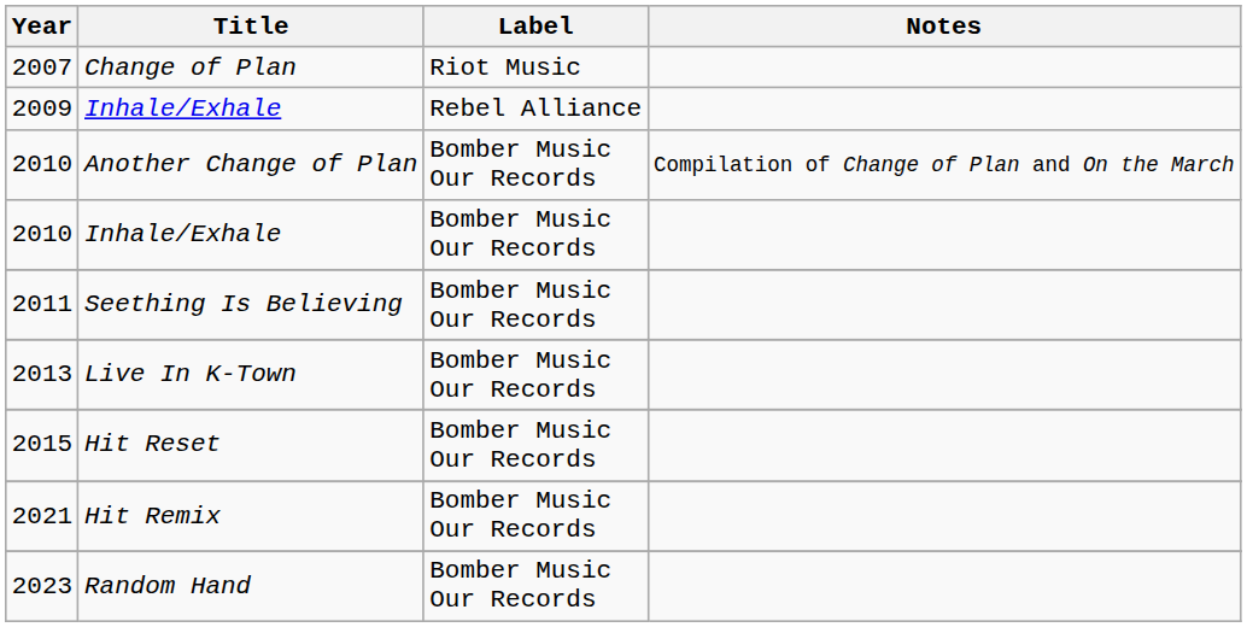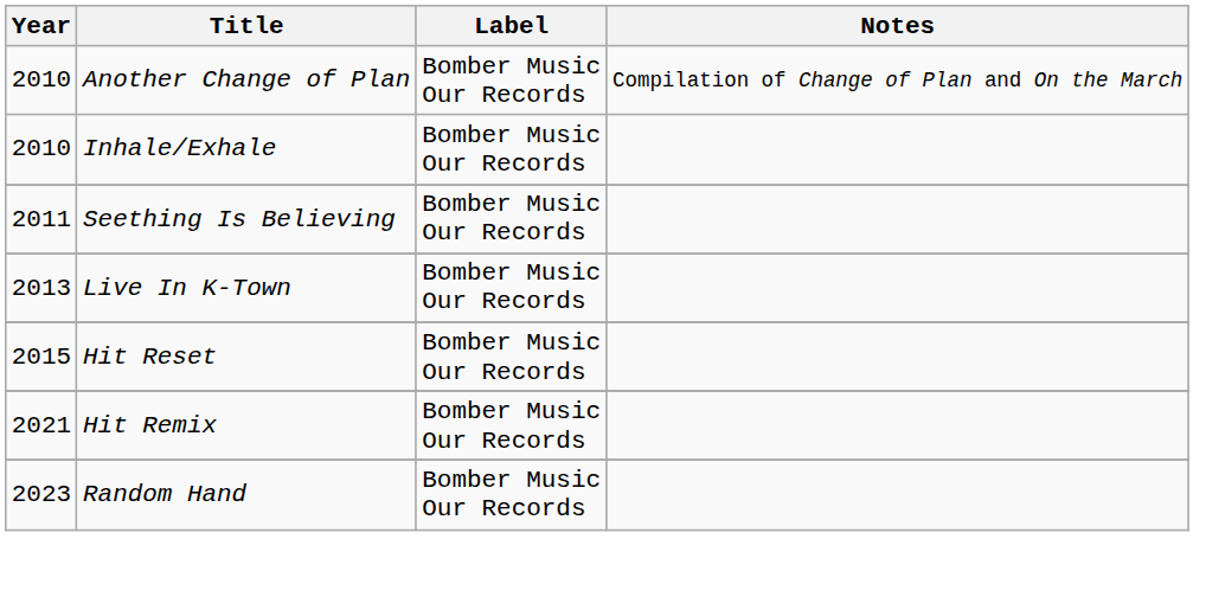- row: 2007 | Change of Plan | Riot Music
- row: 2009 | Inhale/Exhale | Rebel Alliance
